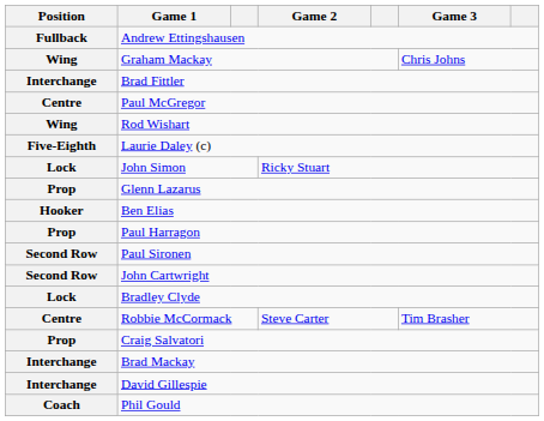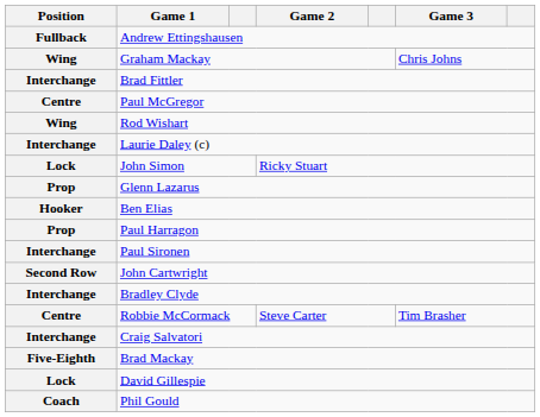Laurie Daley (c) | Position: Five-Eighth -> Interchange
Paul Sironen | Position: Second Row -> Interchange
Bradley Clyde | Position: Lock -> Interchange
Craig Salvatori | Position: Prop -> Interchange
Brad Mackay | Position: Interchange -> Five-Eighth
David Gillespie | Position: Interchange -> Lock
